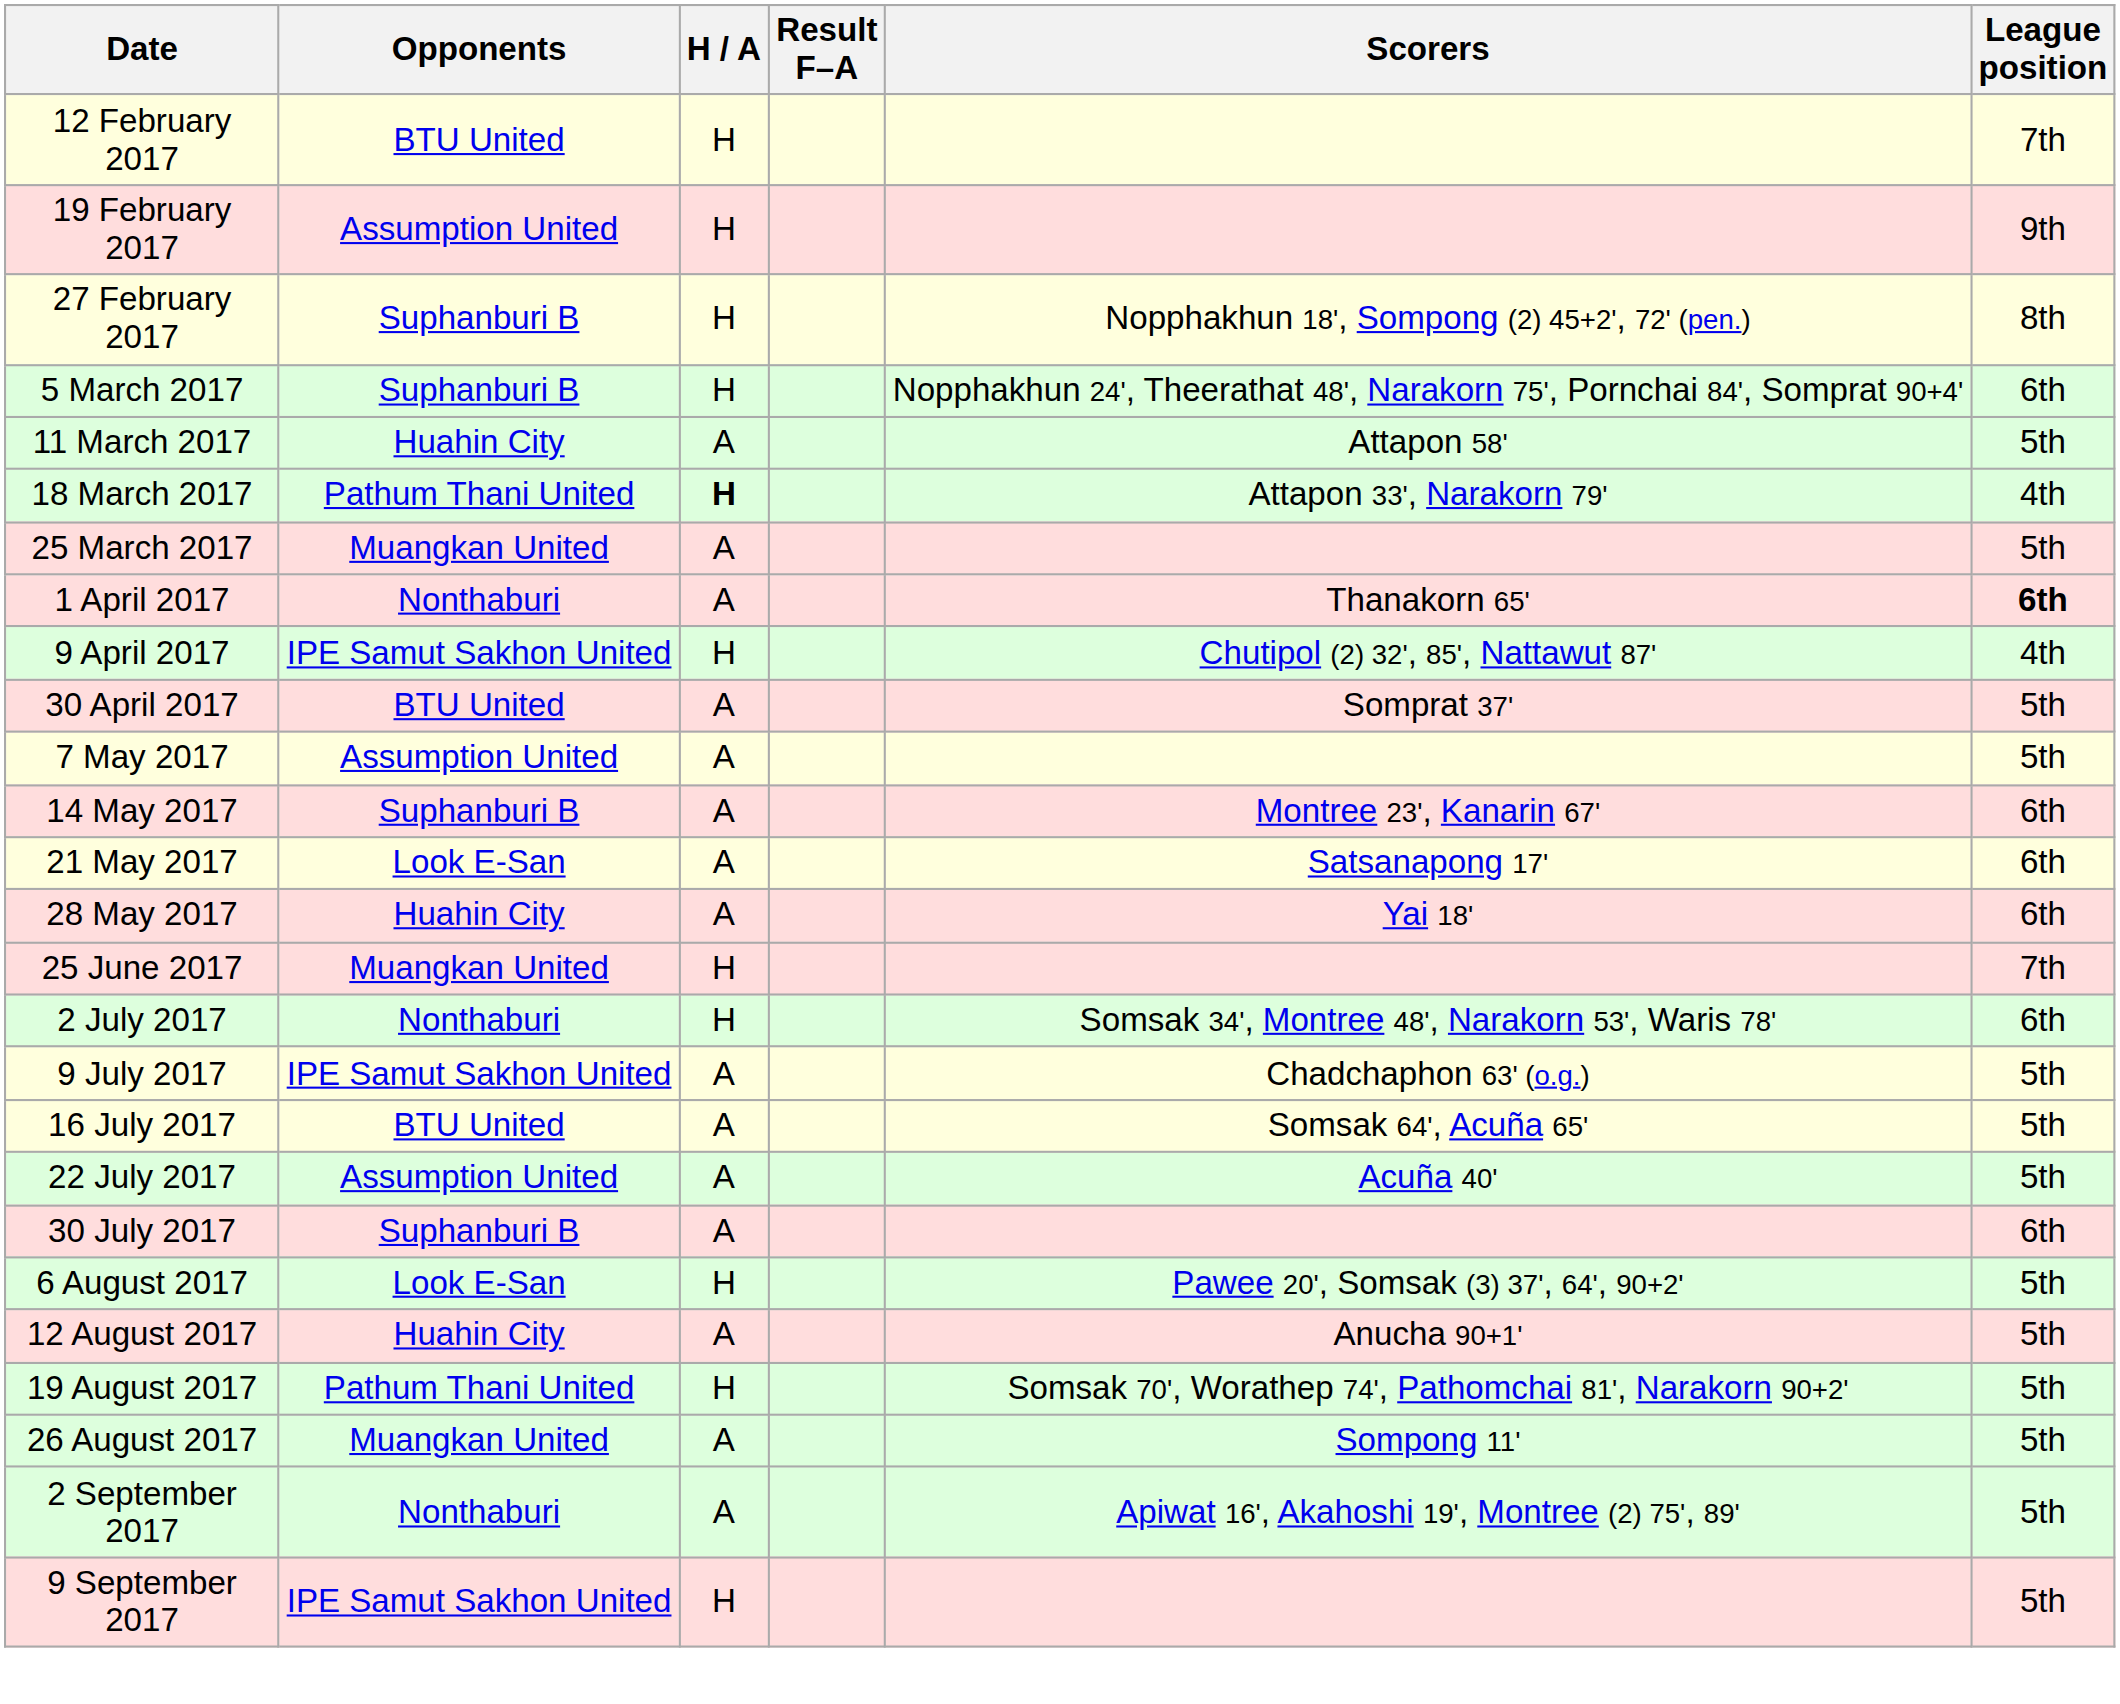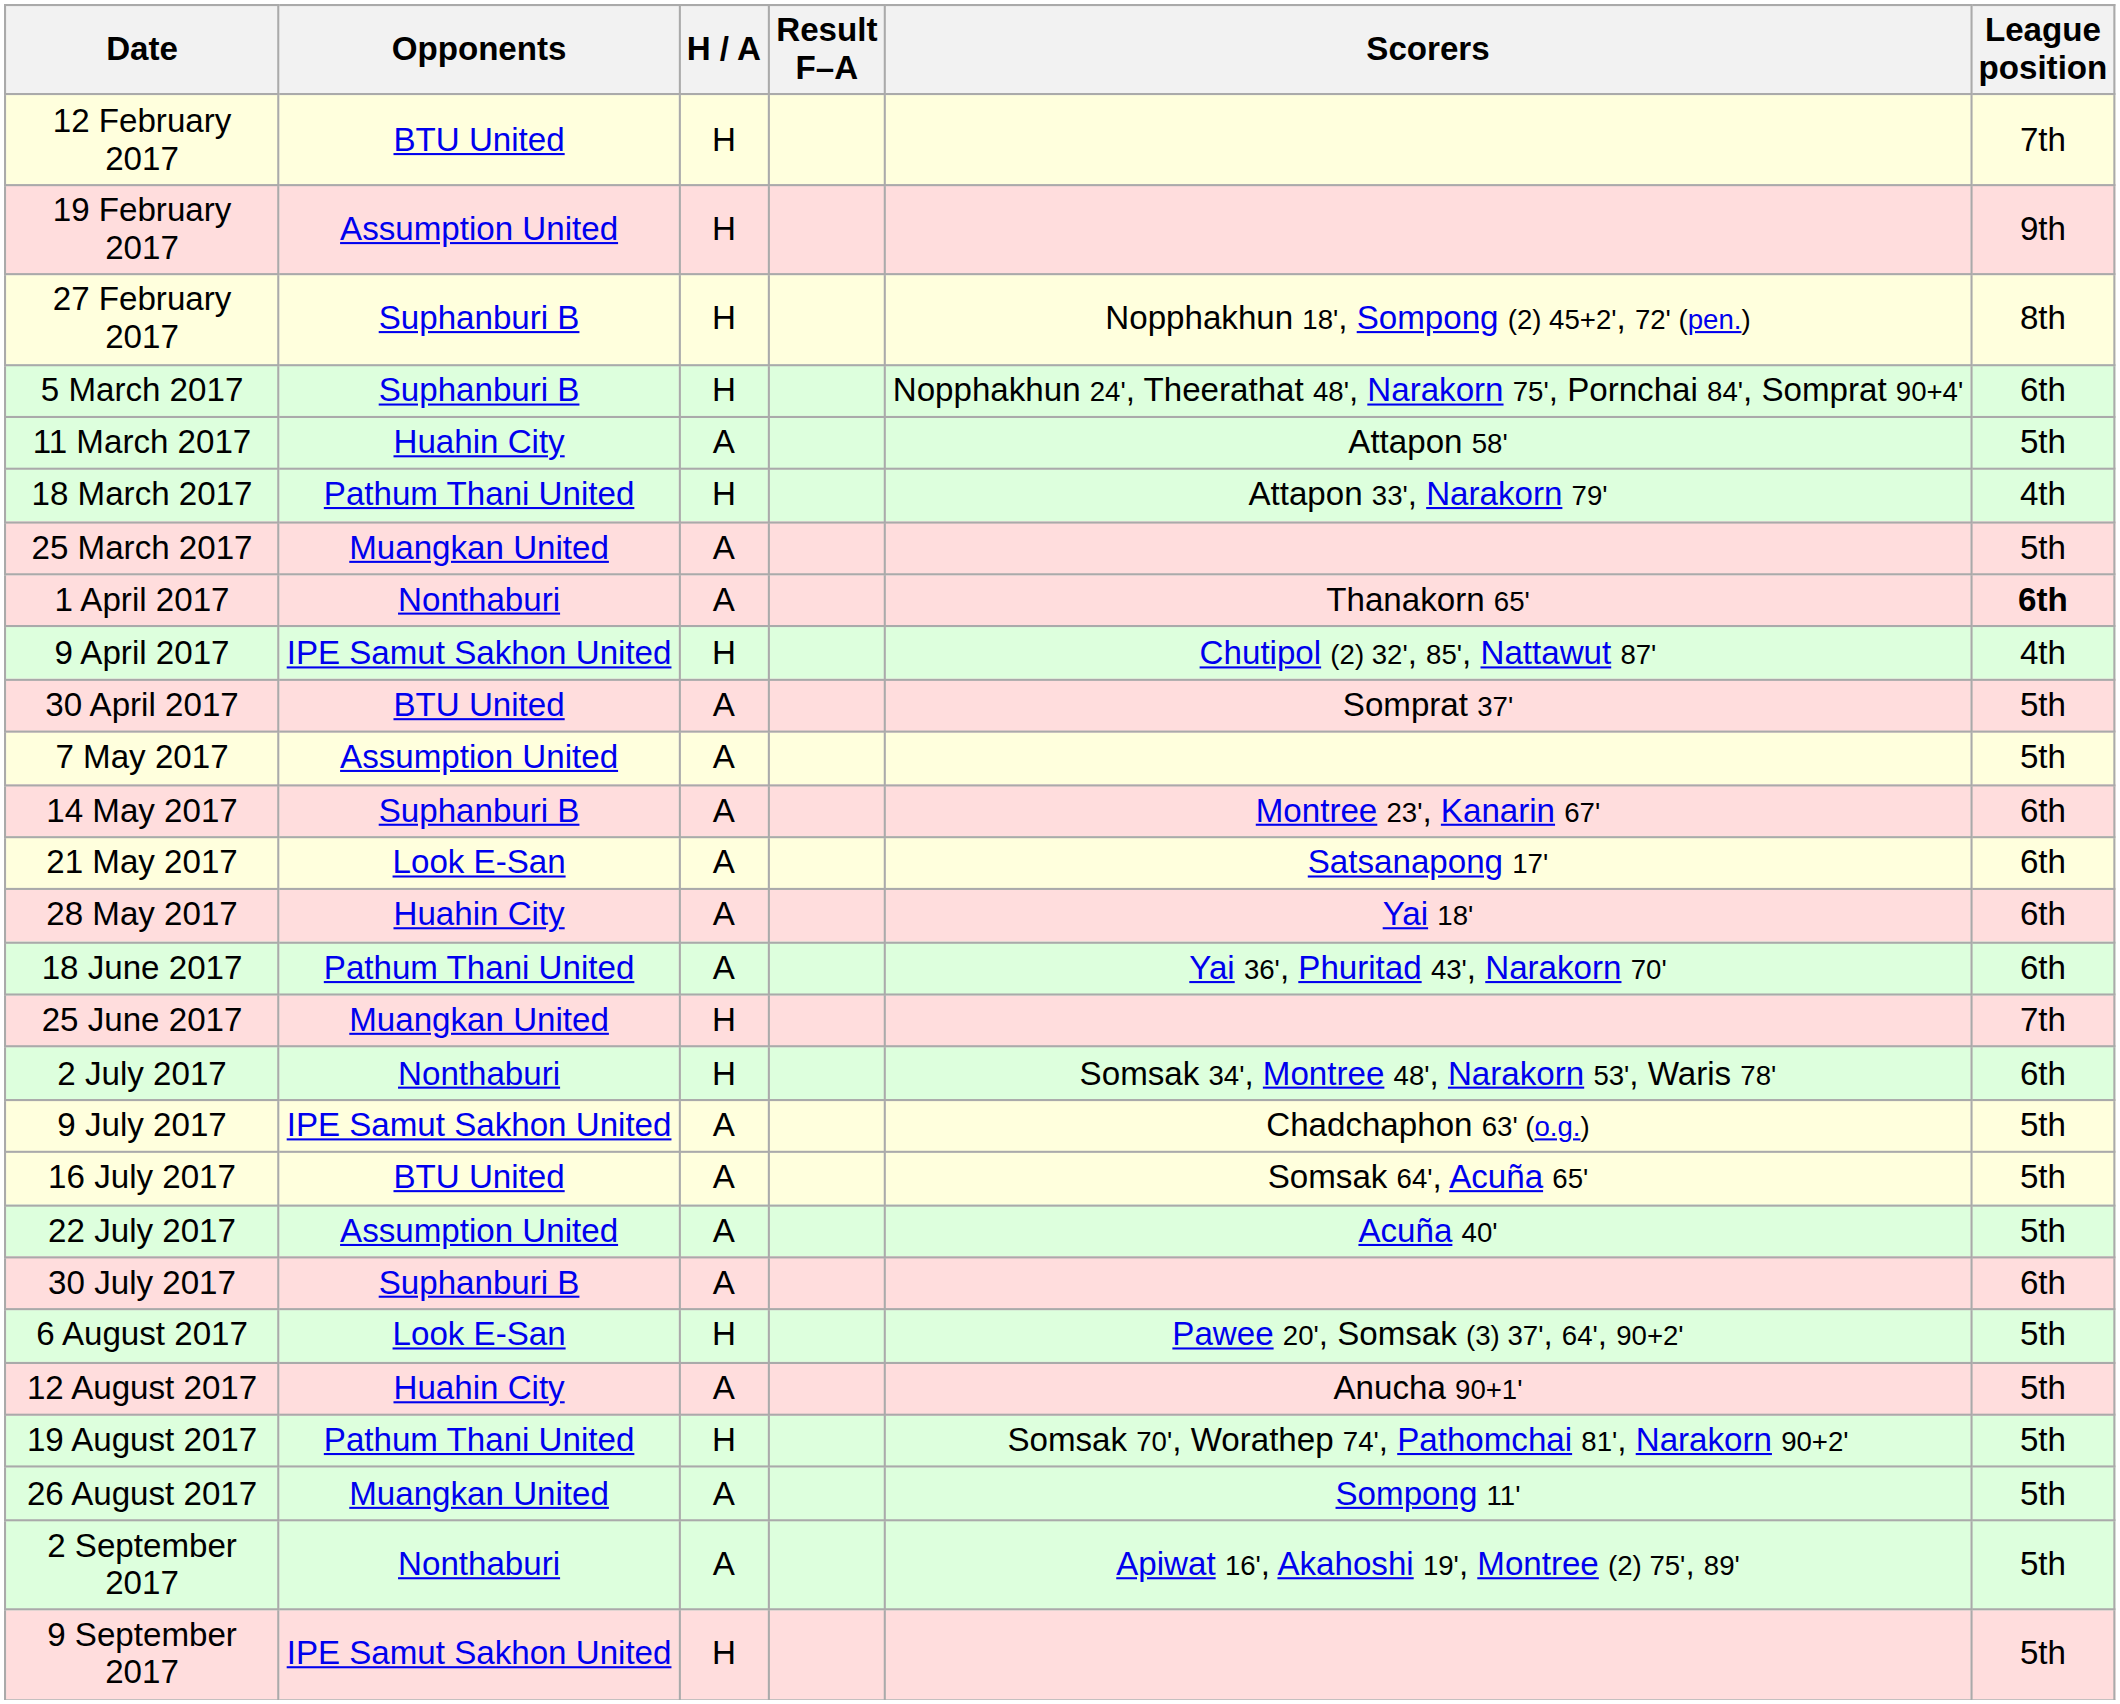18 March 2017 | H / A: bold -> normal
+ row: 18 June 2017 | Pathum Thani United | A | Yai 36', Phuritad 43', Narakorn 70' | 6th
